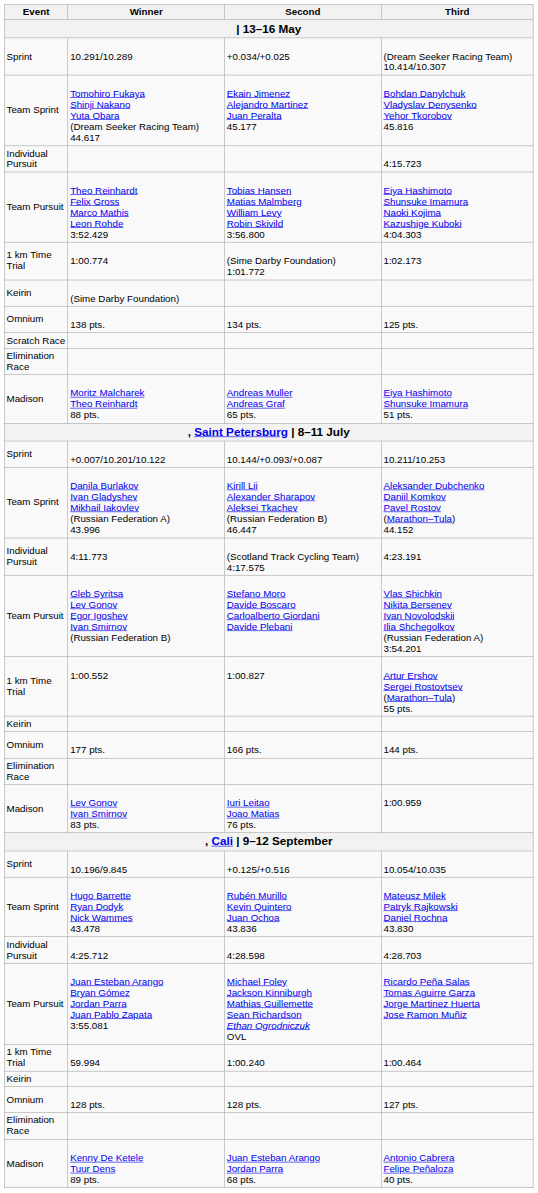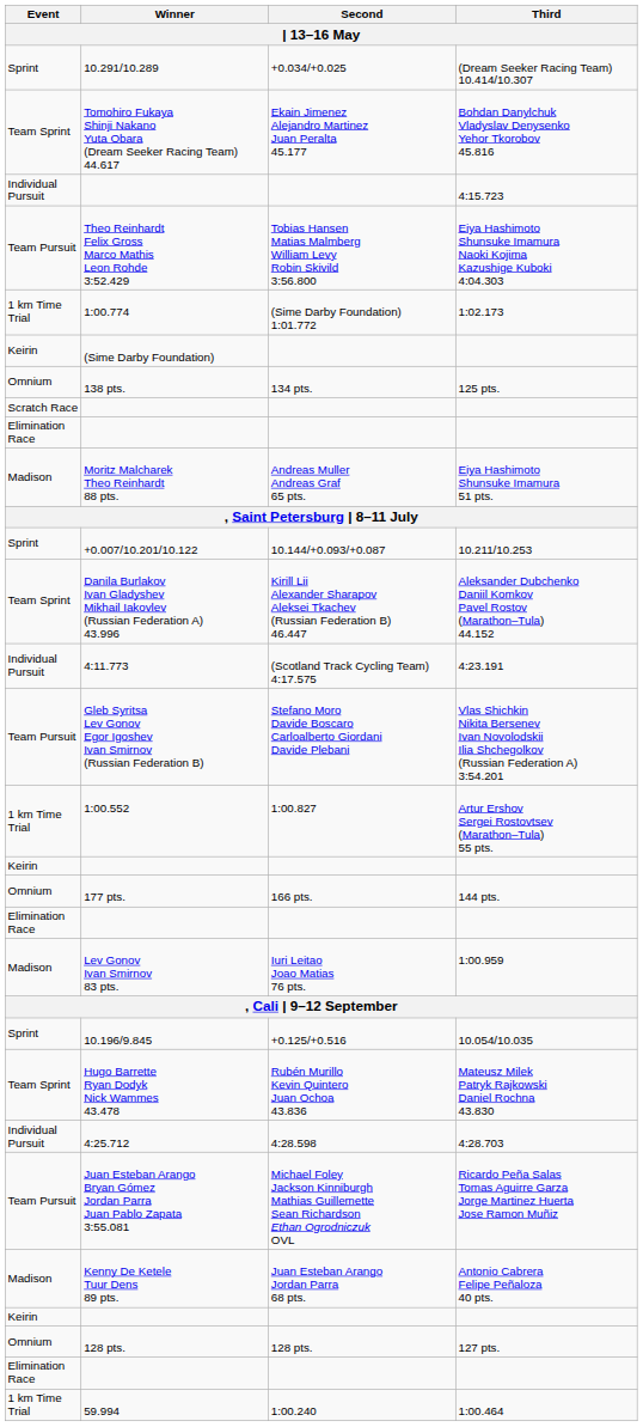rows swapped: 59.994 <-> Kenny De Ketele Tuur Dens 89 pts.
